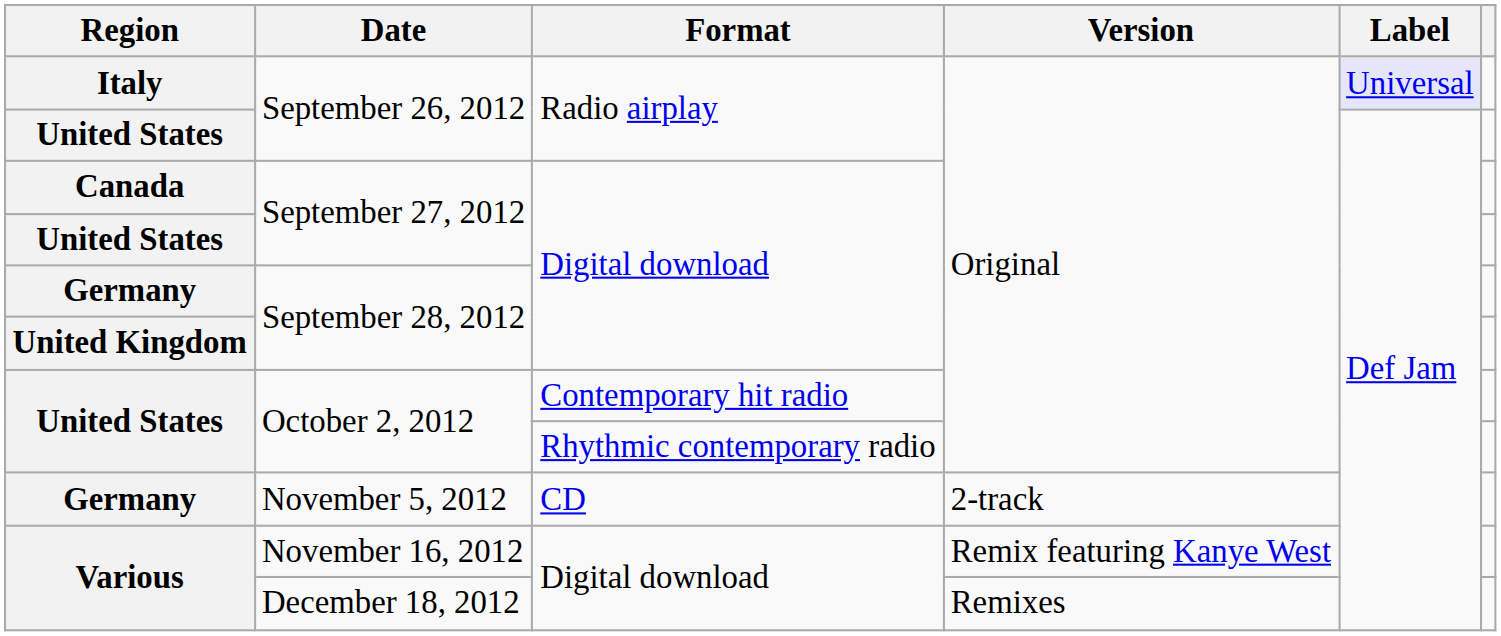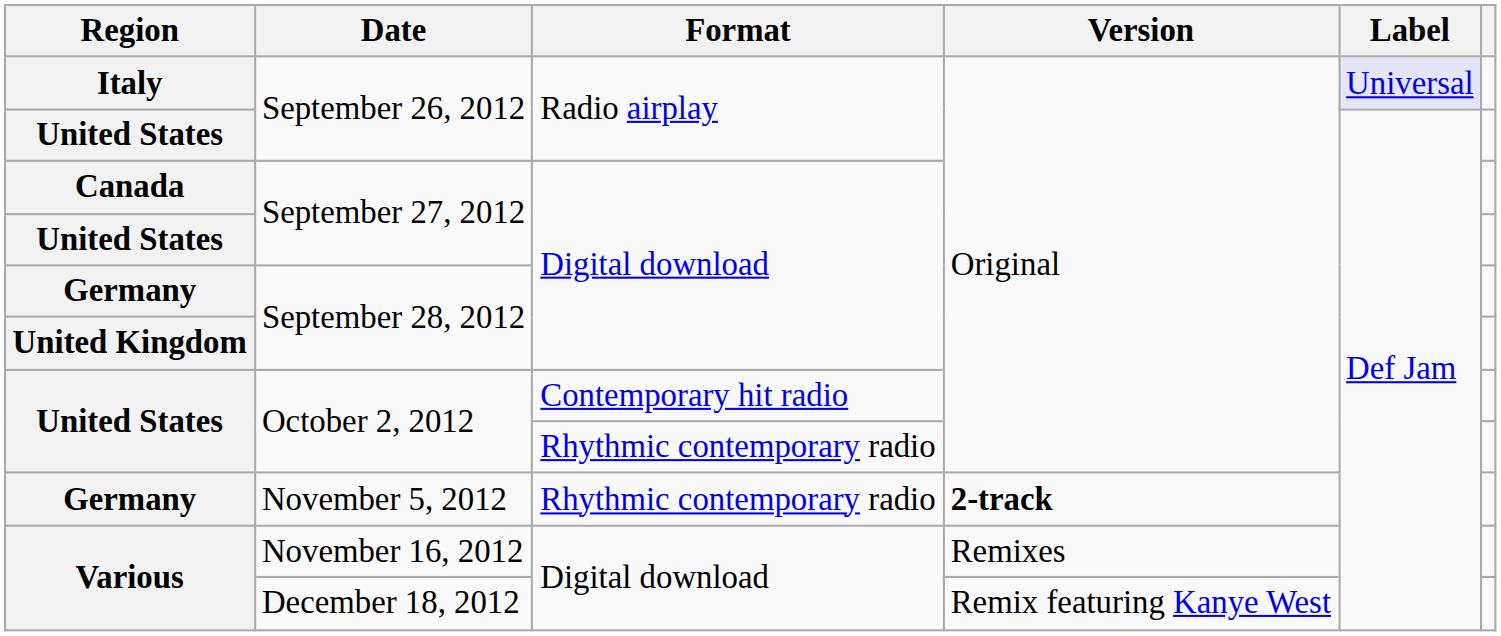November 5, 2012 | Format: CD -> Rhythmic contemporary radio
November 5, 2012 | Version: normal -> bold
November 16, 2012 | Version: Remix featuring Kanye West -> Remixes
December 18, 2012 | Version: Remixes -> Remix featuring Kanye West
